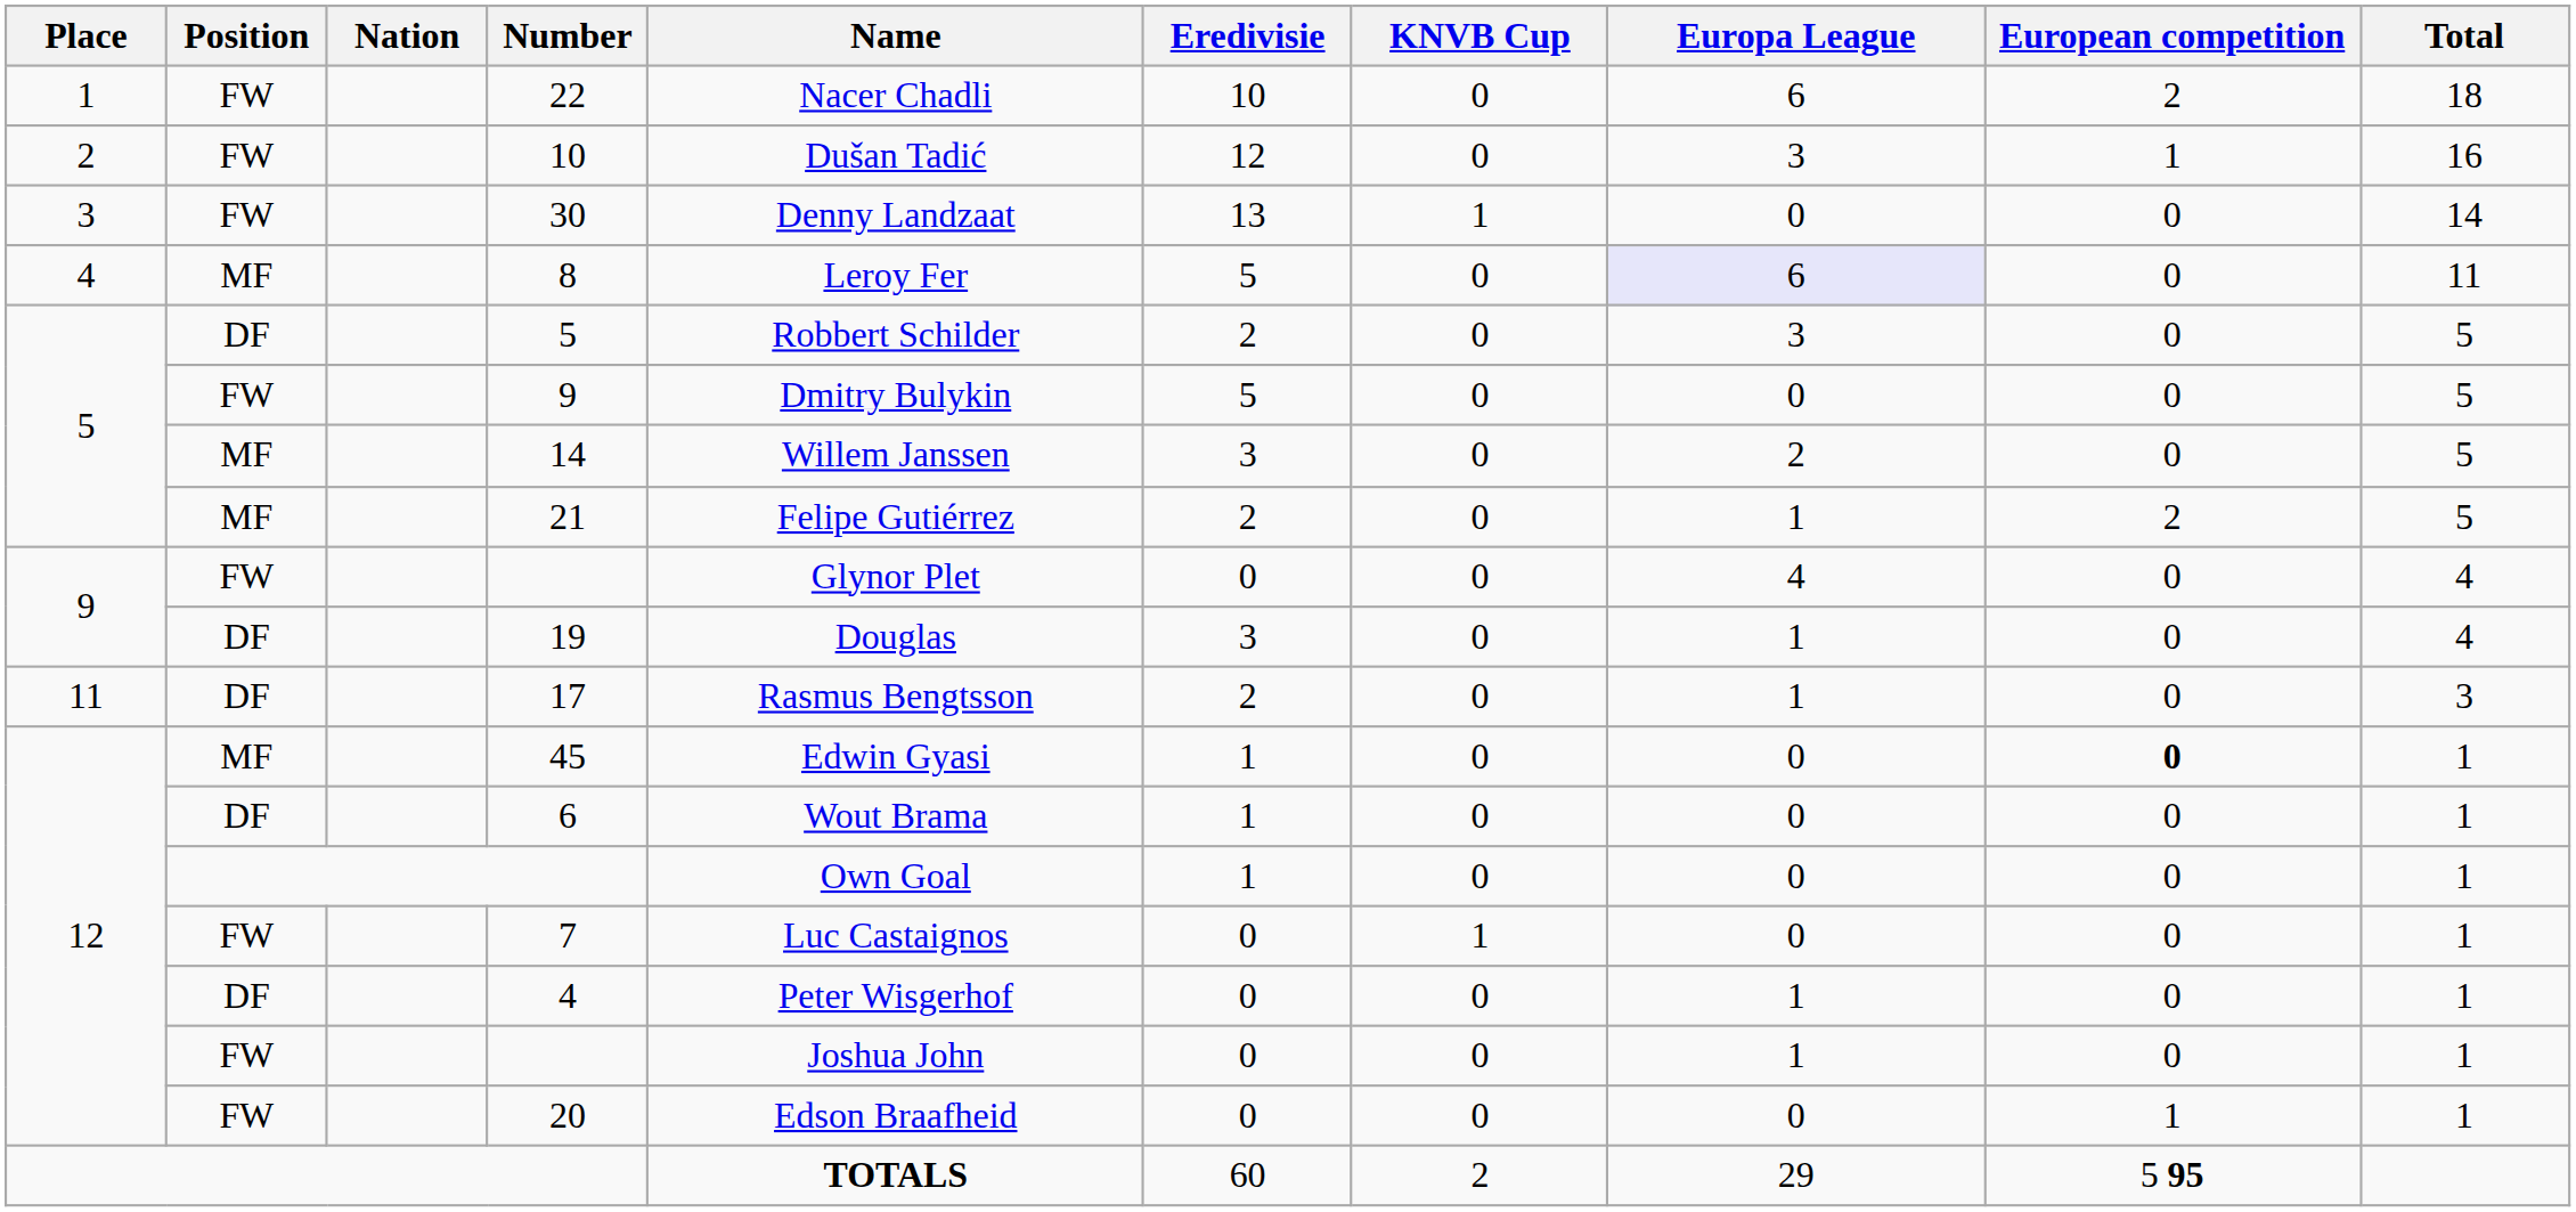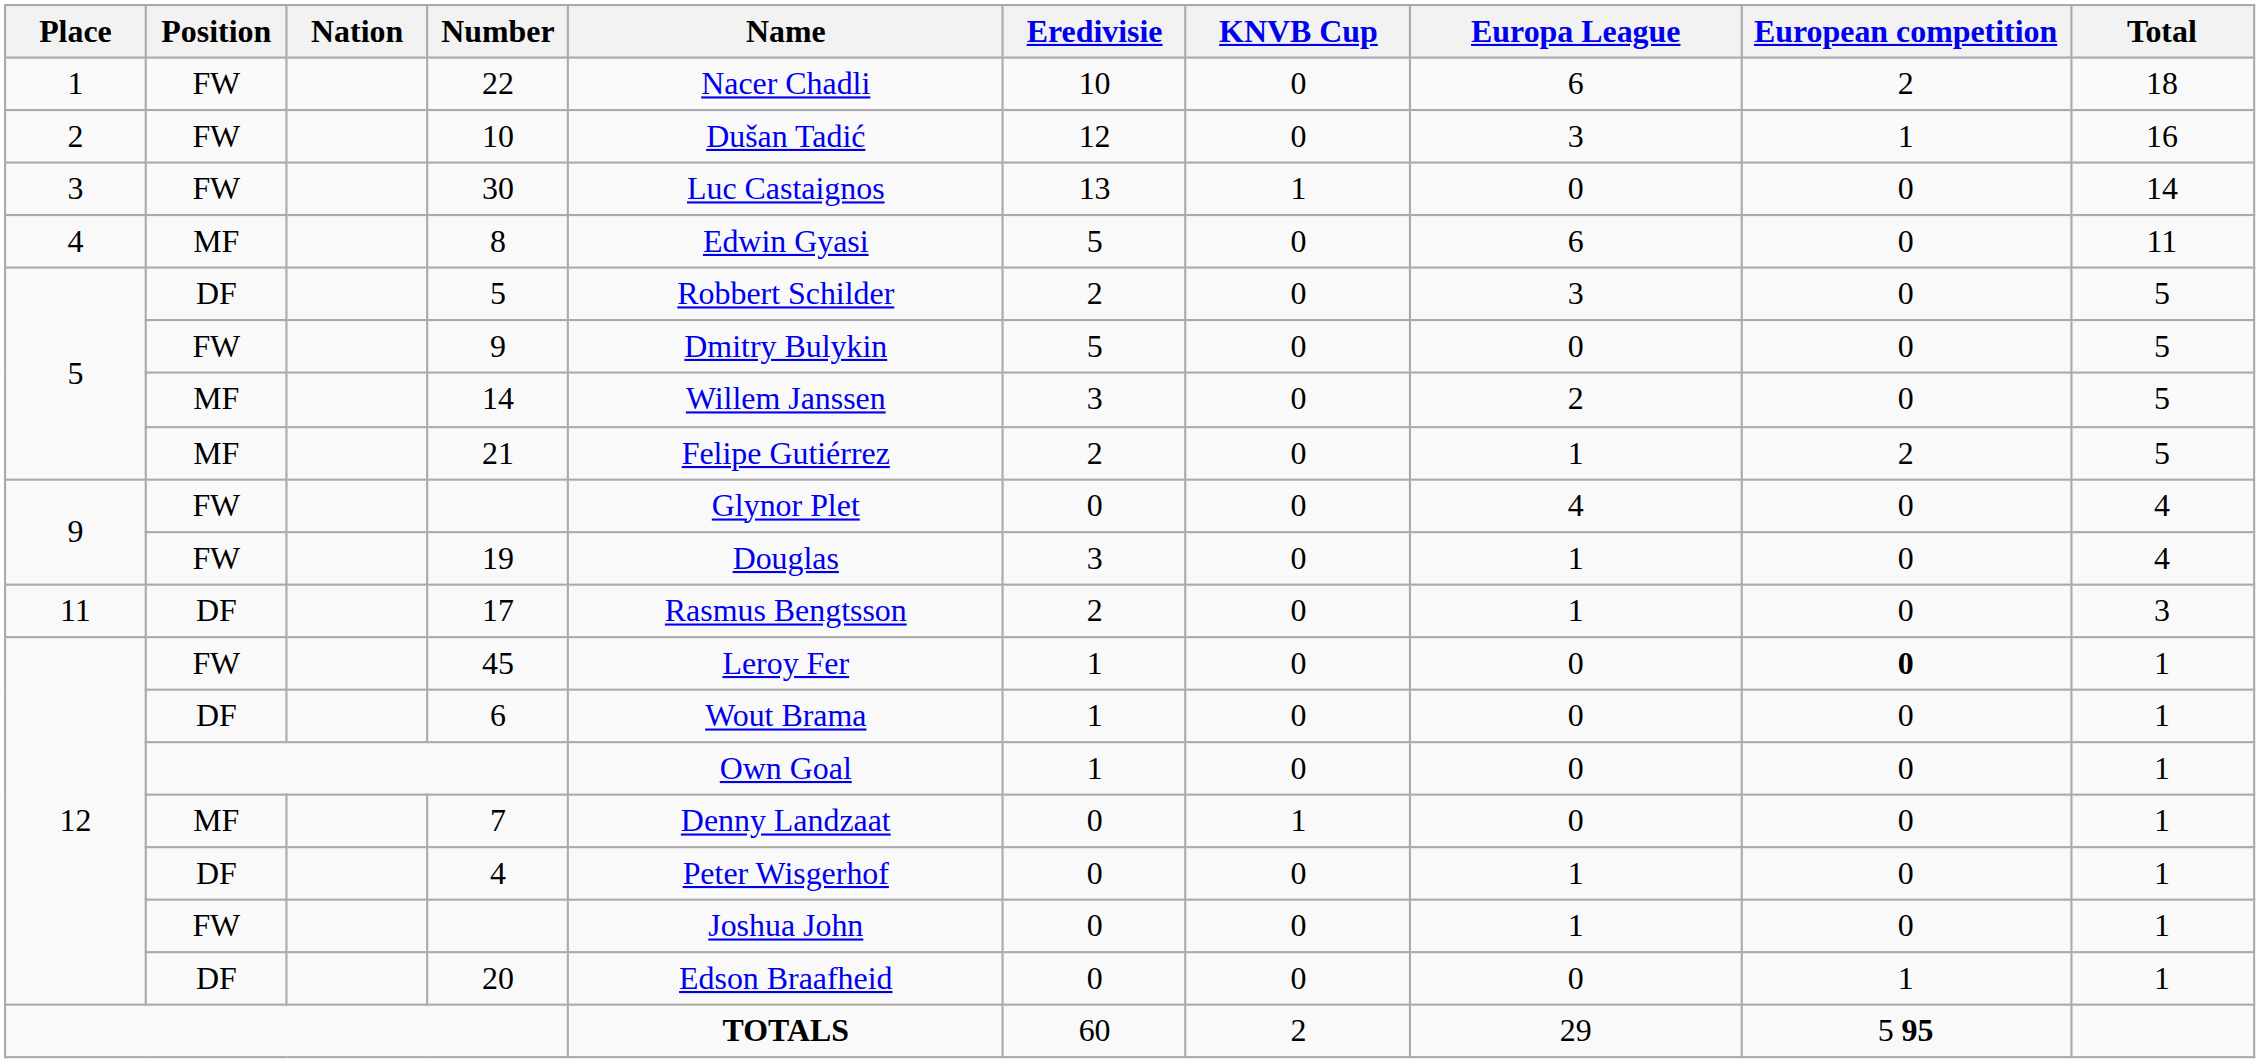30 | Name: Denny Landzaat -> Luc Castaignos
8 | Name: Leroy Fer -> Edwin Gyasi
8 | Europa League: lavender background -> no background
19 | Position: DF -> FW
45 | Position: MF -> FW
45 | Name: Edwin Gyasi -> Leroy Fer
7 | Position: FW -> MF
7 | Name: Luc Castaignos -> Denny Landzaat
20 | Position: FW -> DF
